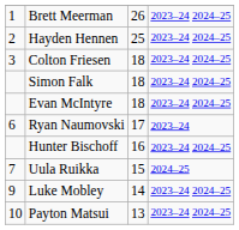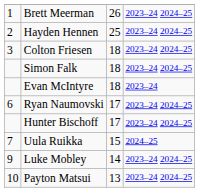Evan McIntyre | column 4: 2023–24 2024–25 -> 2023–24
Ryan Naumovski | column 4: 2023–24 -> 2023–24 2024–25
Hunter Bischoff | column 3: 16 -> 17
